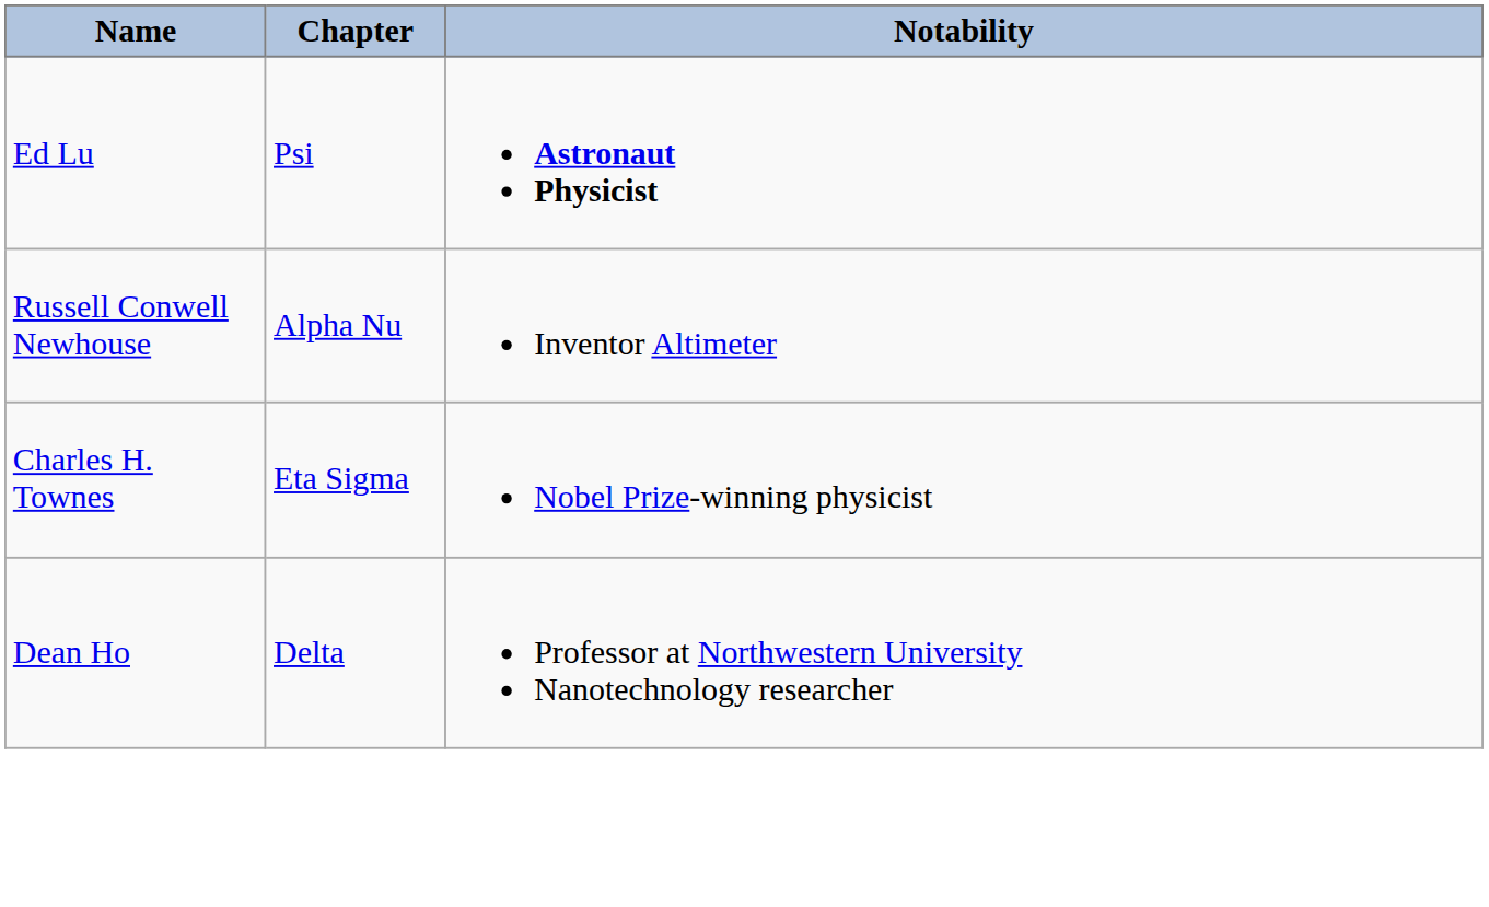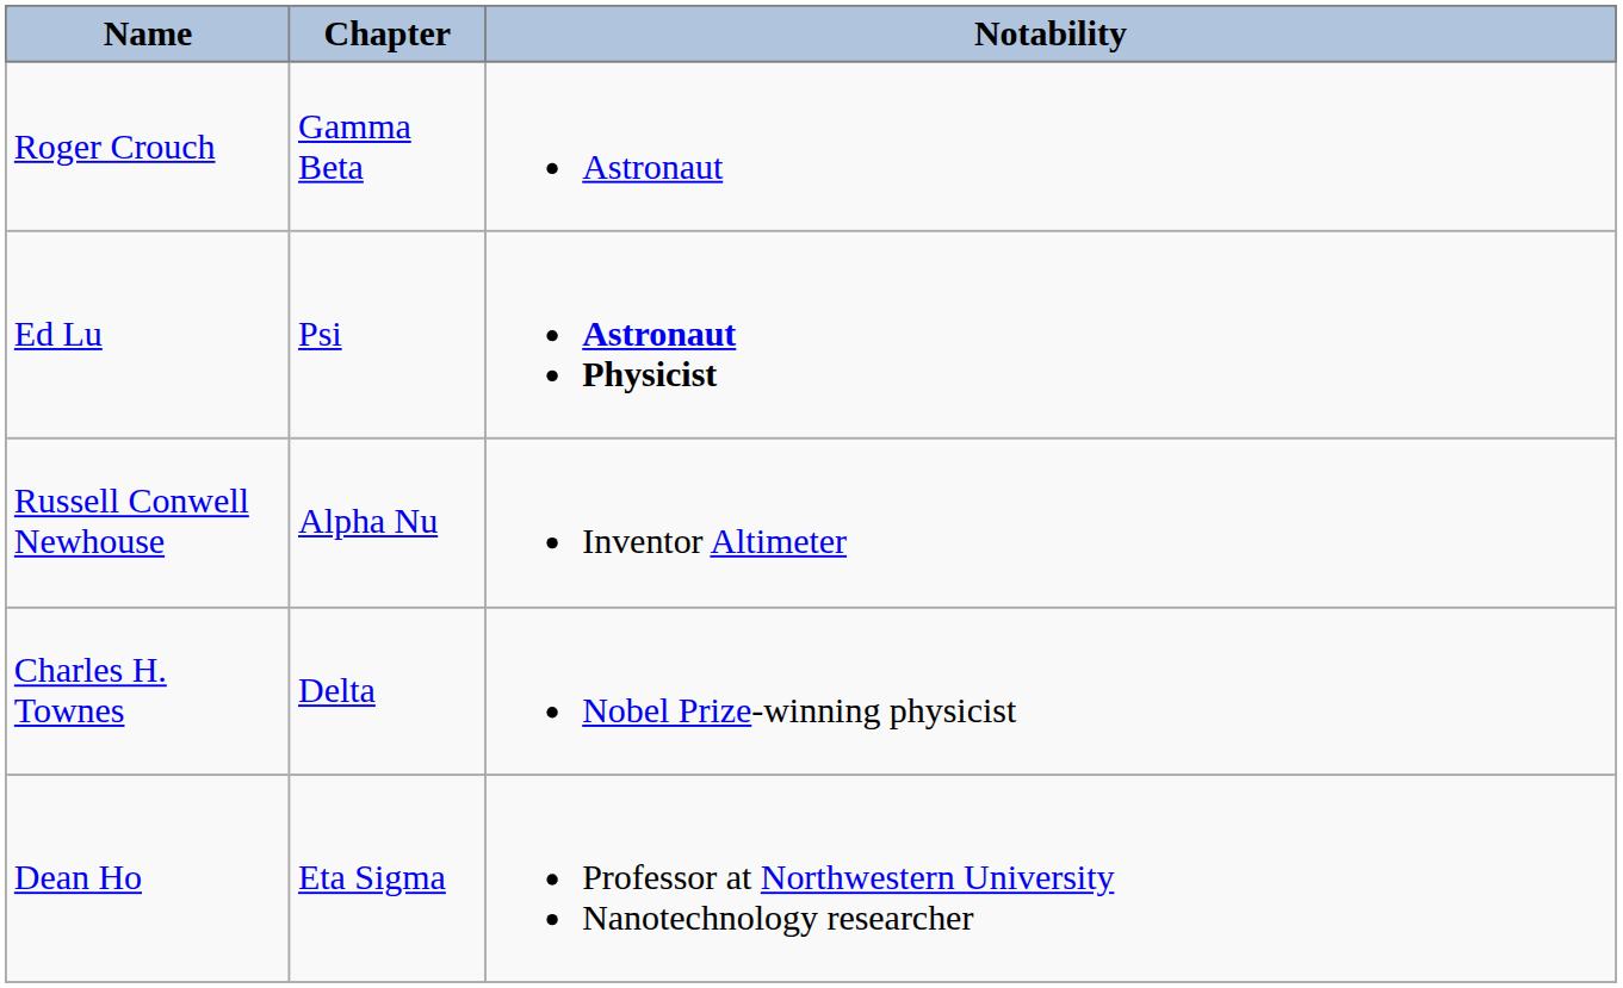+ row: Roger Crouch | Gamma Beta | Astronaut
Charles H. Townes | Chapter: Eta Sigma -> Delta
Dean Ho | Chapter: Delta -> Eta Sigma
